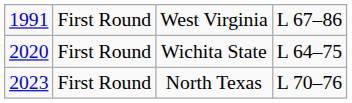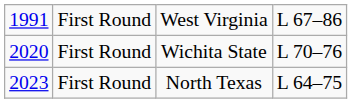Wichita State | column 4: L 64–75 -> L 70–76
North Texas | column 4: L 70–76 -> L 64–75
